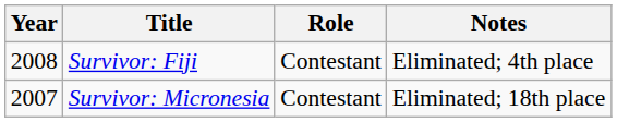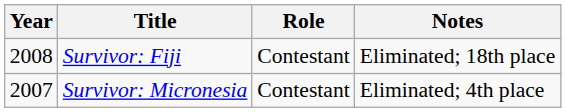Survivor: Fiji | Notes: Eliminated; 4th place -> Eliminated; 18th place
Survivor: Micronesia | Notes: Eliminated; 18th place -> Eliminated; 4th place
